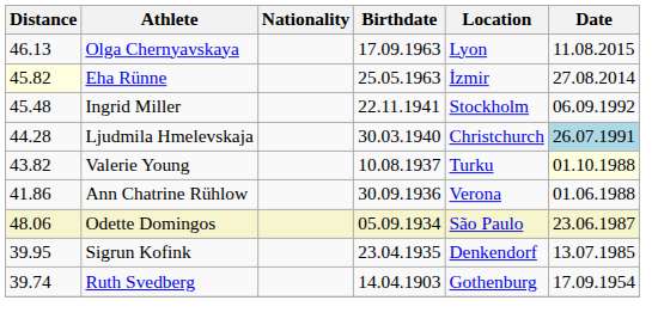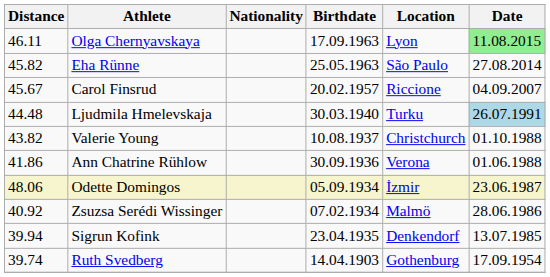Olga Chernyavskaya | Distance: 46.13 -> 46.11
Olga Chernyavskaya | Date: no background -> lightgreen background
Eha Rünne | Distance: lightyellow background -> no background
Eha Rünne | Location: İzmir -> São Paulo
+ row: 45.67 | Carol Finsrud | 20.02.1957 | Riccione | 04.09.2007
- row: 45.48 | Ingrid Miller | 22.11.1941 | Stockholm | 06.09.1992
Ljudmila Hmelevskaja | Distance: 44.28 -> 44.48
Ljudmila Hmelevskaja | Location: Christchurch -> Turku
Valerie Young | Location: Turku -> Christchurch
Valerie Young | Date: lightyellow background -> no background
Odette Domingos | Location: São Paulo -> İzmir
+ row: 40.92 | Zsuzsa Serédi Wissinger | 07.02.1934 | Malmö | 28.06.1986
Sigrun Kofink | Distance: 39.95 -> 39.94
